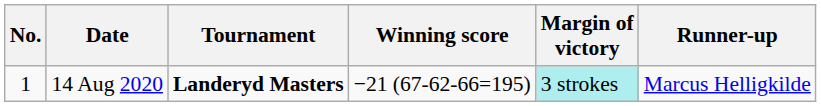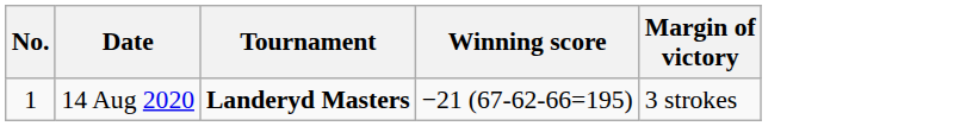- column: Runner-up | Marcus Helligkilde
14 Aug 2020 | Margin of victory: paleturquoise background -> no background
